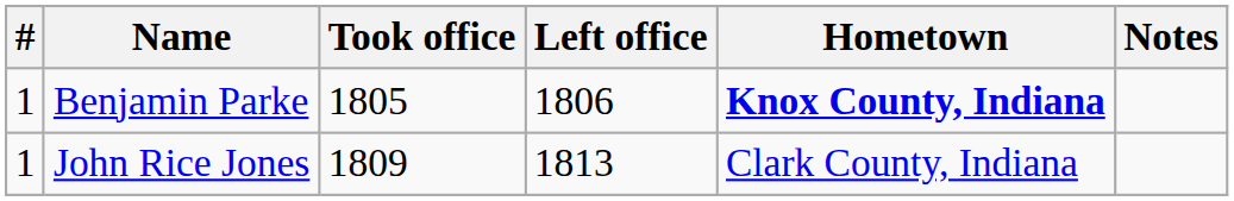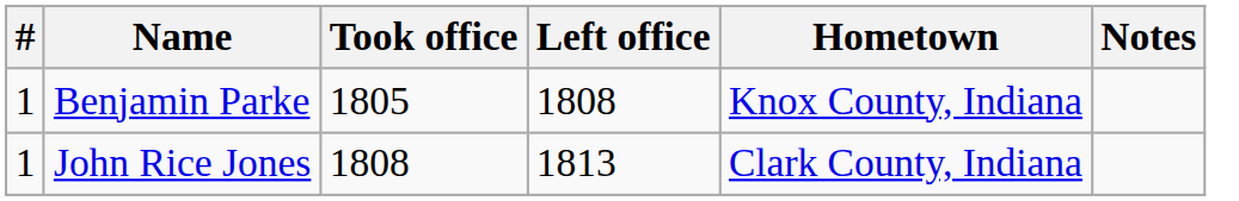Benjamin Parke | Left office: 1806 -> 1808
Benjamin Parke | Hometown: bold -> normal
John Rice Jones | Took office: 1809 -> 1808
